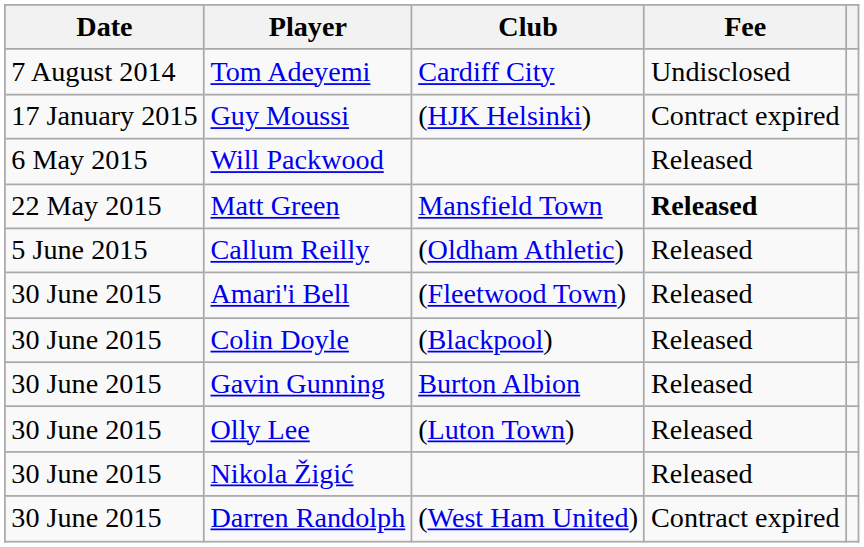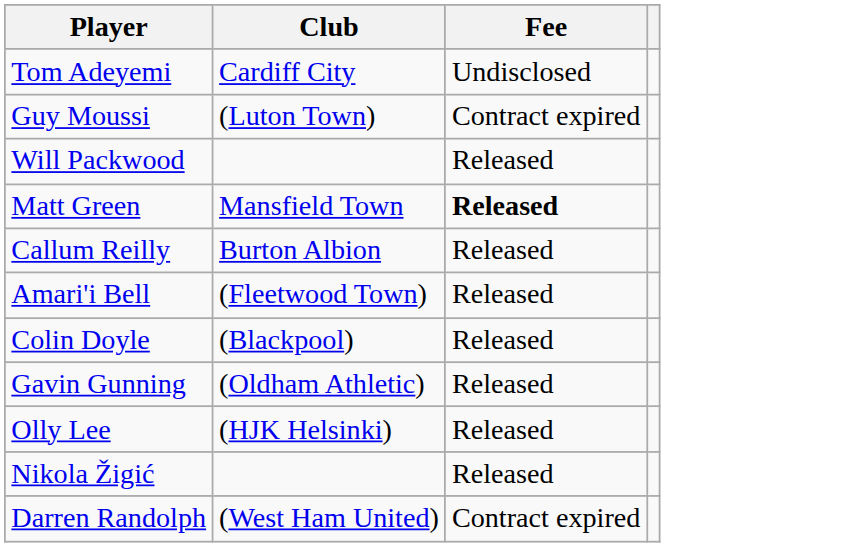- column: Date | 7 August 2014 | 17 January 2015 | 6 May 2015 | 22 May 2015 | 5 June 2015 | 30 June 2015 | 30 June 2015 | 30 June 2015 | 30 June 2015 | 30 June 2015 | 30 June 2015
Guy Moussi | Club: (HJK Helsinki) -> (Luton Town)
Callum Reilly | Club: (Oldham Athletic) -> Burton Albion
Gavin Gunning | Club: Burton Albion -> (Oldham Athletic)
Olly Lee | Club: (Luton Town) -> (HJK Helsinki)
